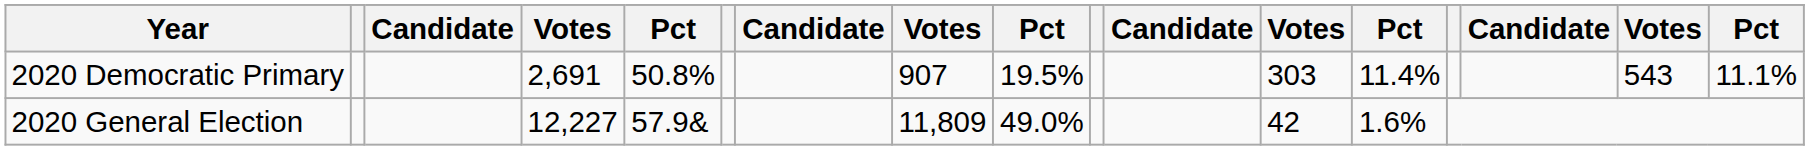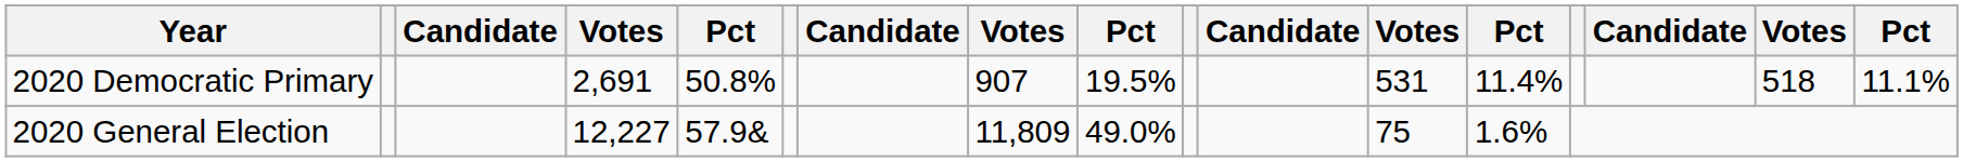2020 Democratic Primary | column 12: 303 -> 531
2020 Democratic Primary | column 16: 543 -> 518
2020 General Election | column 12: 42 -> 75
